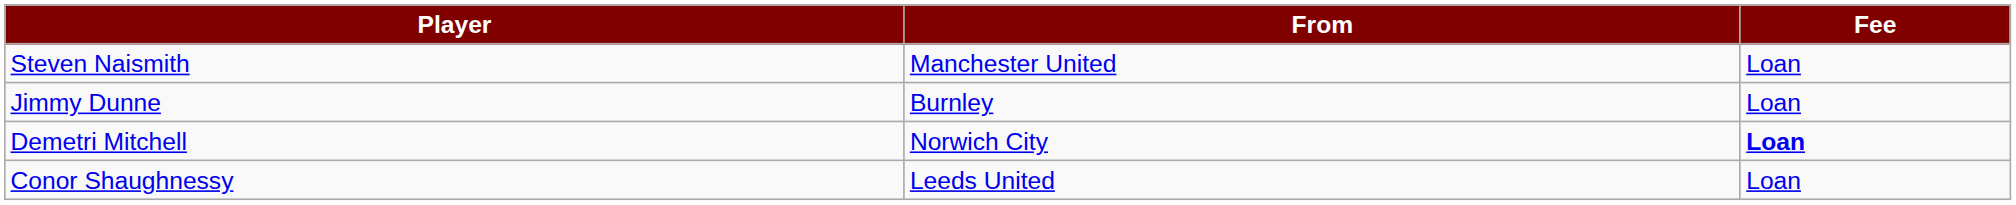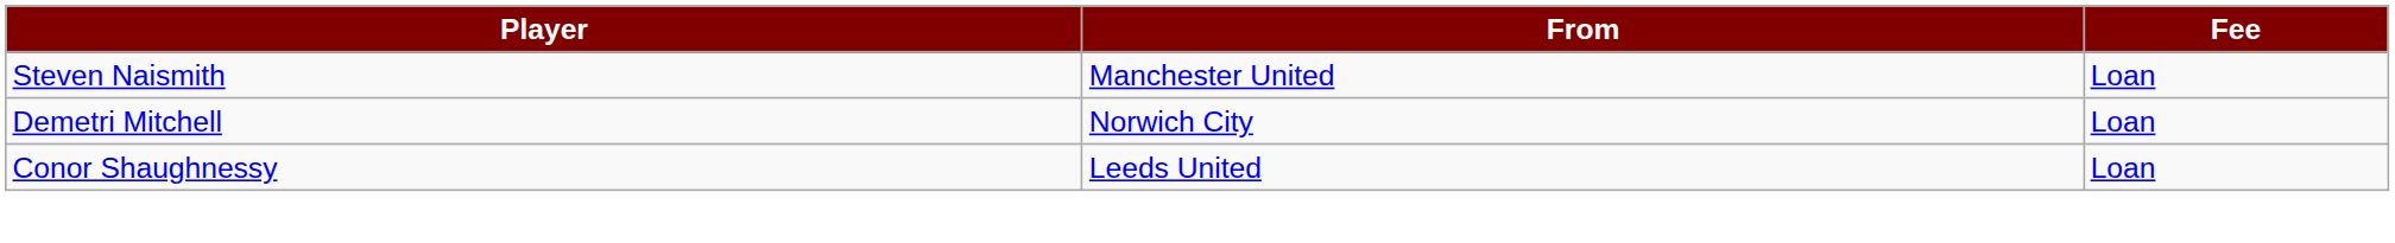- row: Jimmy Dunne | Burnley | Loan
Demetri Mitchell | Fee: bold -> normal
